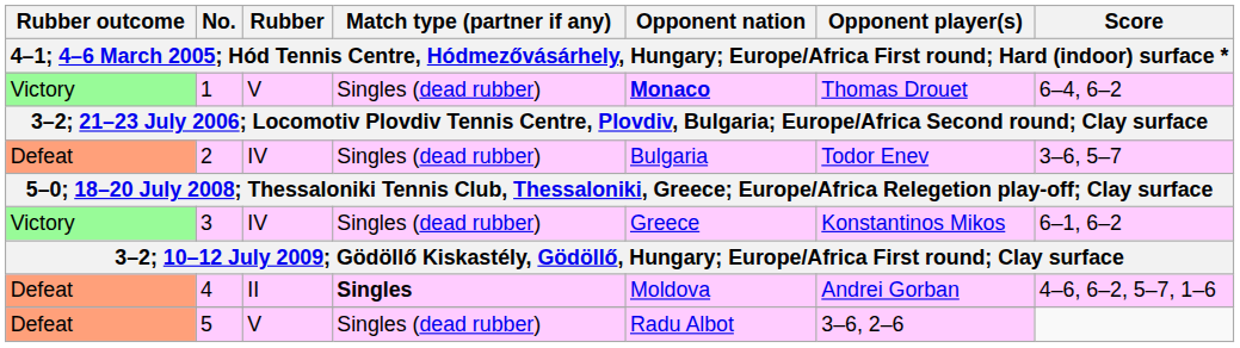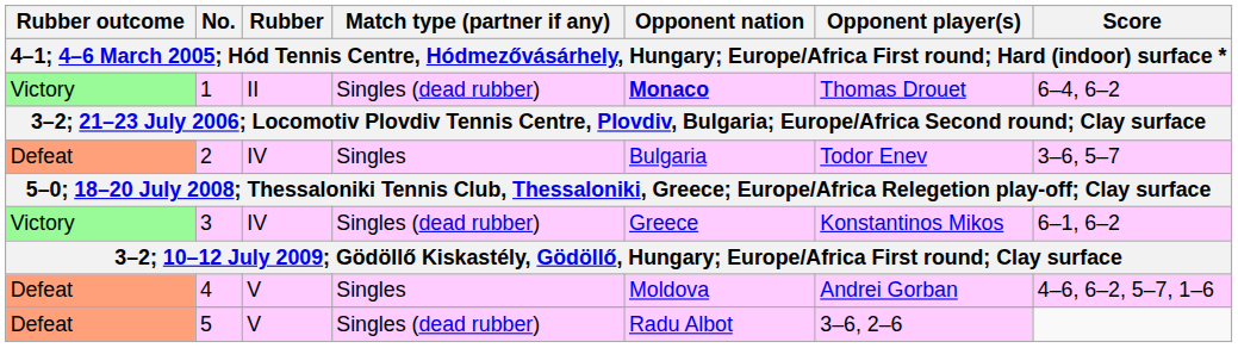1 | Rubber: V -> II
2 | Match type (partner if any): Singles (dead rubber) -> Singles
4 | Rubber: II -> V
4 | Match type (partner if any): bold -> normal
